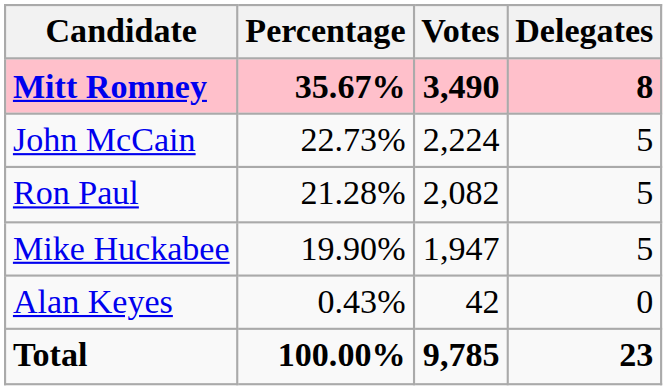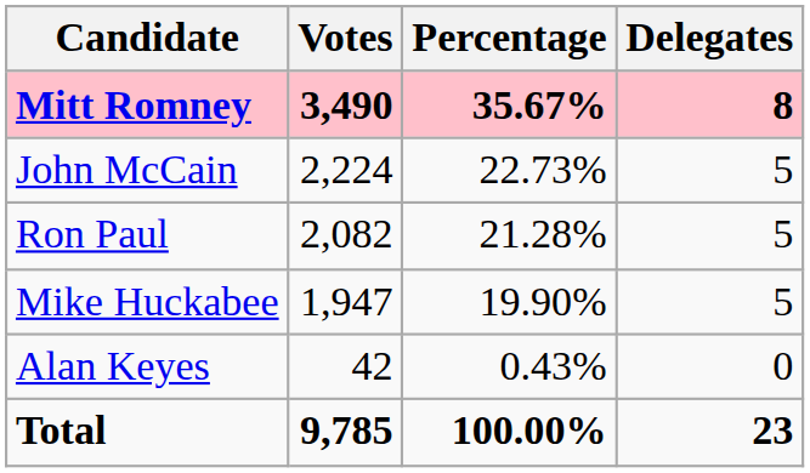columns swapped: Votes <-> Percentage
